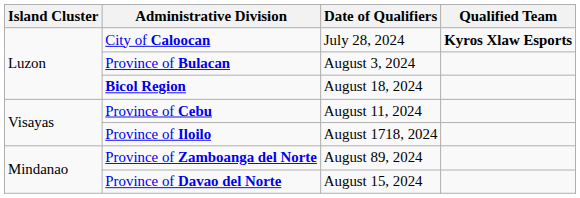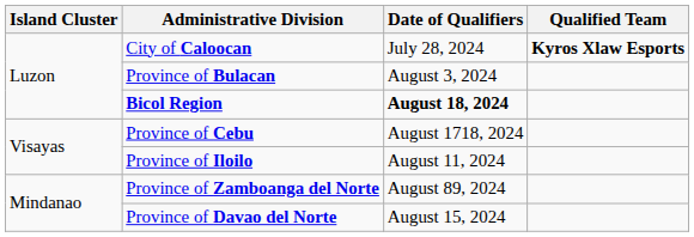Bicol Region | Date of Qualifiers: normal -> bold
Province of Cebu | Date of Qualifiers: August 11, 2024 -> August 1718, 2024
Province of Iloilo | Date of Qualifiers: August 1718, 2024 -> August 11, 2024
